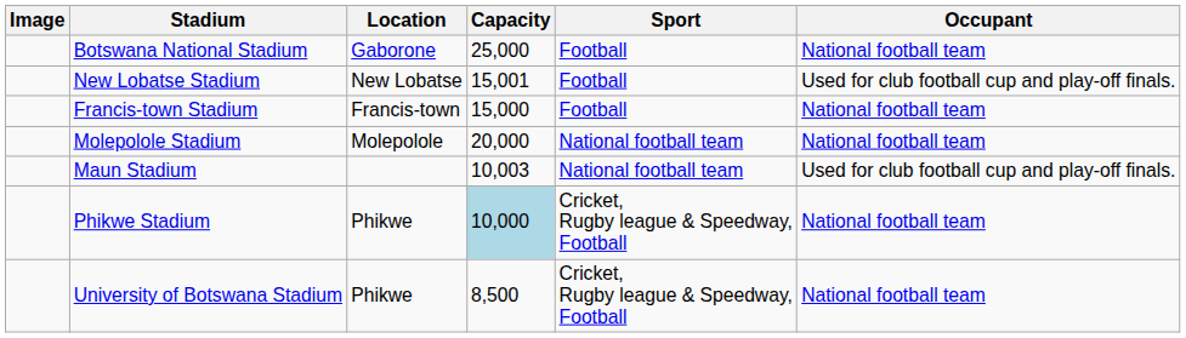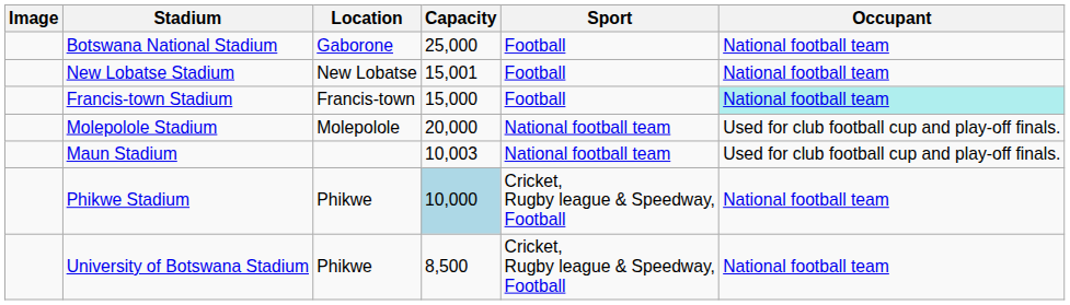New Lobatse Stadium | Occupant: Used for club football cup and play-off finals. -> National football team
Francis-town Stadium | Occupant: no background -> paleturquoise background
Molepolole Stadium | Occupant: National football team -> Used for club football cup and play-off finals.
